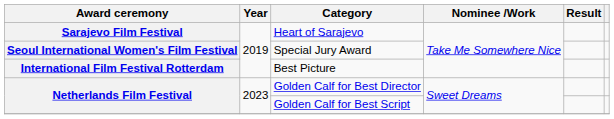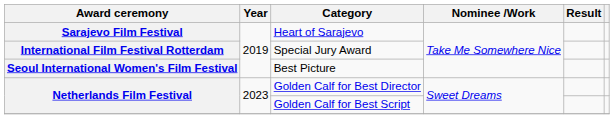Special Jury Award | Award ceremony: Seoul International Women's Film Festival -> International Film Festival Rotterdam
Best Picture | Award ceremony: International Film Festival Rotterdam -> Seoul International Women's Film Festival
